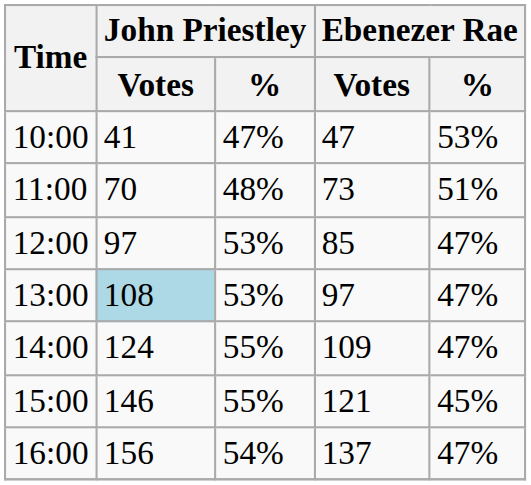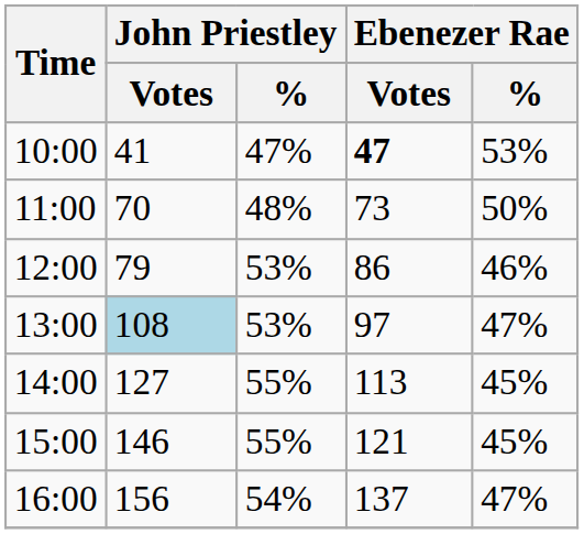10:00 | Ebenezer Rae / Votes: normal -> bold
11:00 | Ebenezer Rae / %: 51% -> 50%
12:00 | John Priestley / Votes: 97 -> 79
12:00 | Ebenezer Rae / Votes: 85 -> 86
12:00 | Ebenezer Rae / %: 47% -> 46%
14:00 | John Priestley / Votes: 124 -> 127
14:00 | Ebenezer Rae / Votes: 109 -> 113
14:00 | Ebenezer Rae / %: 47% -> 45%
